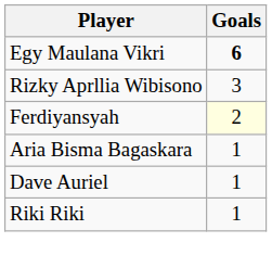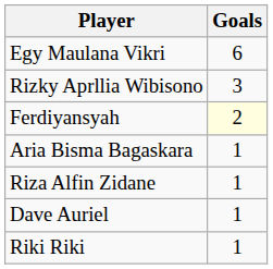Egy Maulana Vikri | Goals: bold -> normal
+ row: Riza Alfin Zidane | 1
